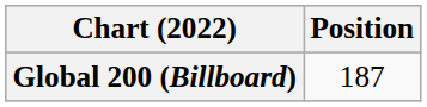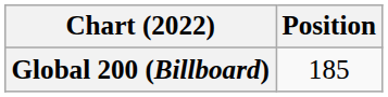Global 200 (Billboard) | Position: 187 -> 185
